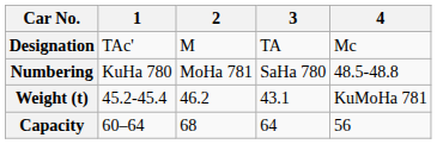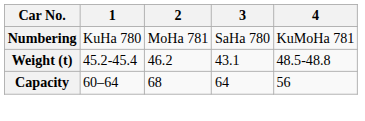- row: Designation | TAc' | M | TA | Mc
Numbering | 4: 48.5-48.8 -> KuMoHa 781
Weight (t) | 4: KuMoHa 781 -> 48.5-48.8
